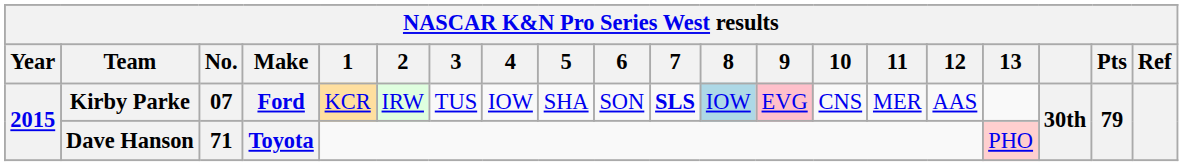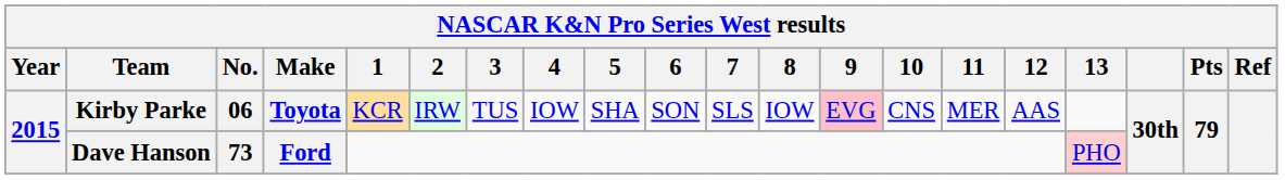Kirby Parke | No.: 07 -> 06
Kirby Parke | Make: Ford -> Toyota
Kirby Parke | 7: bold -> normal
Kirby Parke | 8: lightblue background -> no background
Dave Hanson | No.: 71 -> 73
Dave Hanson | Make: Toyota -> Ford
